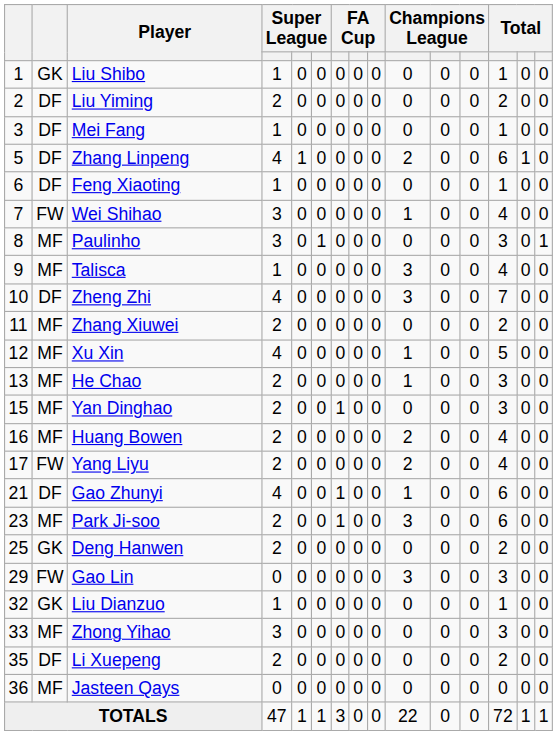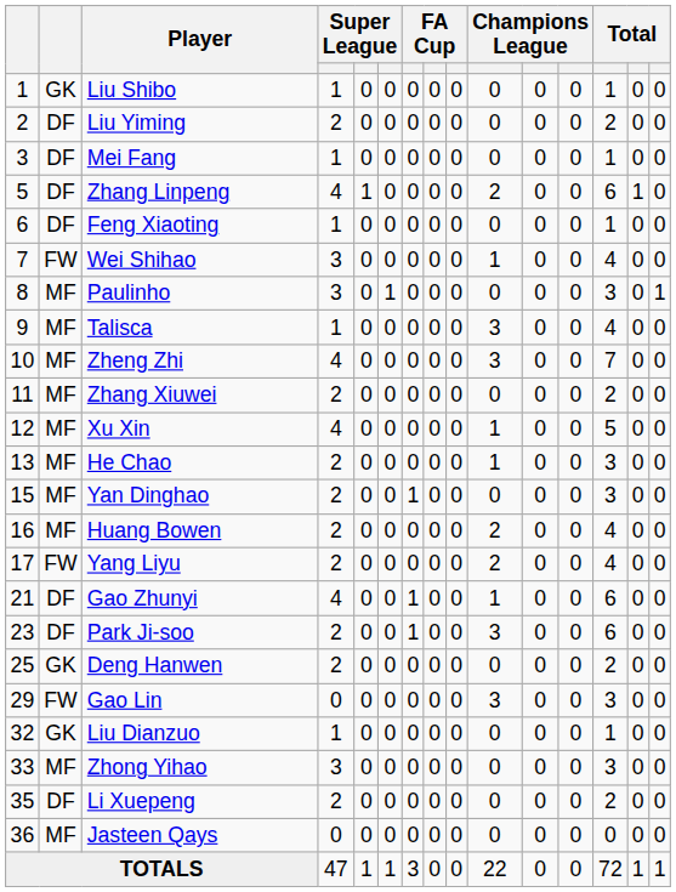Zheng Zhi | column 2: DF -> MF
Park Ji-soo | column 2: MF -> DF
